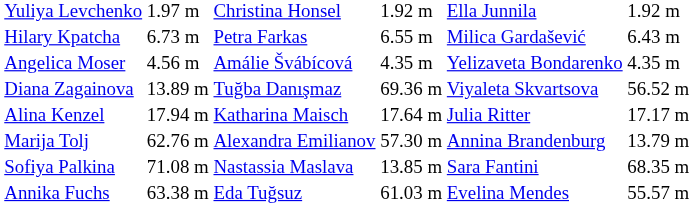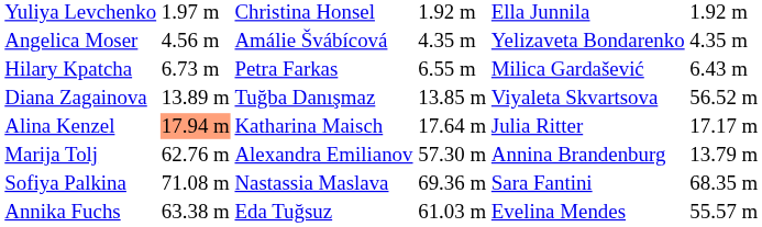rows swapped: Angelica Moser <-> Hilary Kpatcha
Diana Zagainova | column 5: 69.36 m -> 13.85 m
Alina Kenzel | column 3: no background -> lightsalmon background
Sofiya Palkina | column 5: 13.85 m -> 69.36 m
